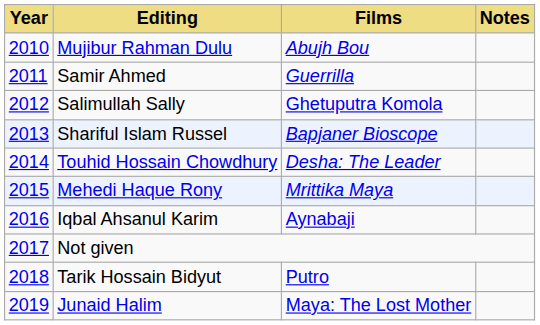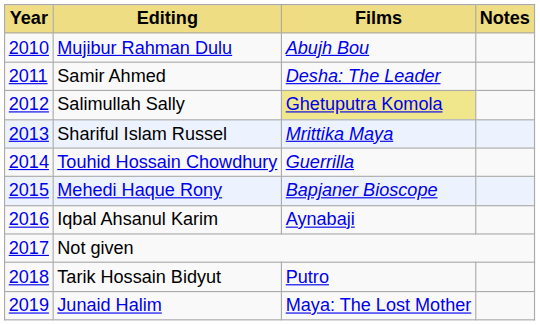Samir Ahmed | Films: Guerrilla -> Desha: The Leader
Salimullah Sally | Films: no background -> khaki background
Shariful Islam Russel | Films: Bapjaner Bioscope -> Mrittika Maya
Touhid Hossain Chowdhury | Films: Desha: The Leader -> Guerrilla
Mehedi Haque Rony | Films: Mrittika Maya -> Bapjaner Bioscope
